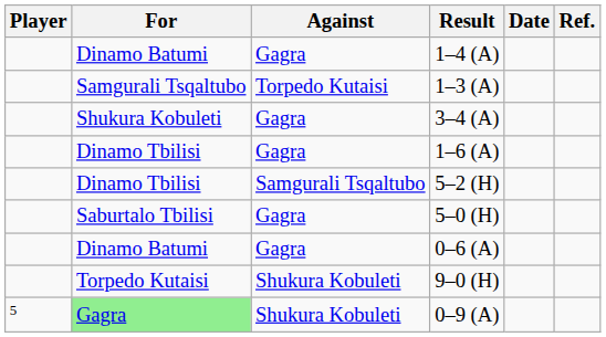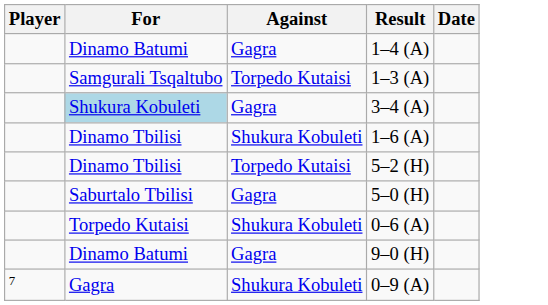- column: Ref.
3–4 (A) | For: no background -> lightblue background
1–6 (A) | Against: Gagra -> Shukura Kobuleti
5–2 (H) | Against: Samgurali Tsqaltubo -> Torpedo Kutaisi
0–6 (A) | For: Dinamo Batumi -> Torpedo Kutaisi
0–6 (A) | Against: Gagra -> Shukura Kobuleti
9–0 (H) | For: Torpedo Kutaisi -> Dinamo Batumi
9–0 (H) | Against: Shukura Kobuleti -> Gagra
0–9 (A) | Player: 5 -> 7
0–9 (A) | For: lightgreen background -> no background
